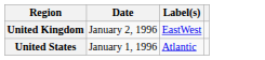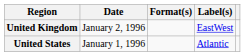+ column: Format(s)
